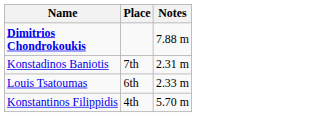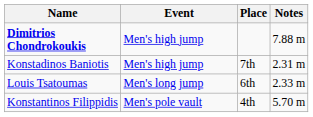+ column: Event | Men's high jump | Men's high jump | Men's long jump | Men's pole vault
